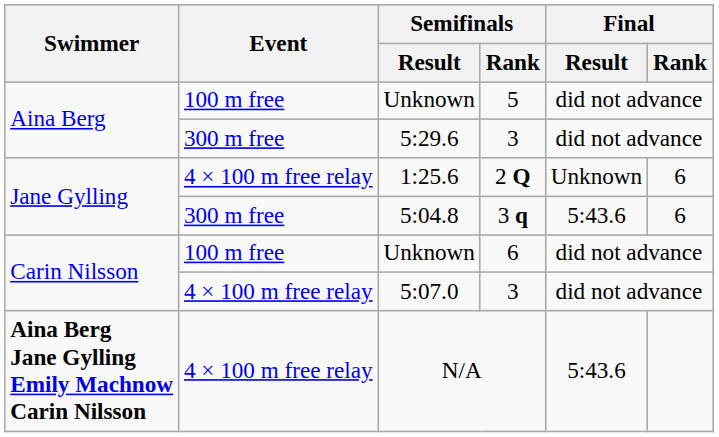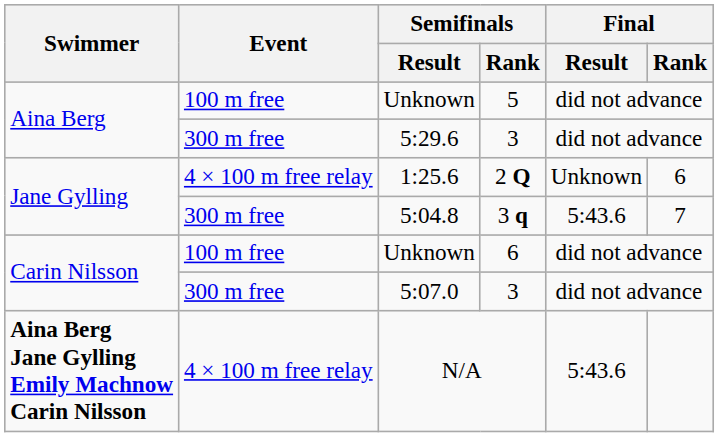5:04.8 | Final / Rank: 6 -> 7
5:07.0 | Event: 4 × 100 m free relay -> 300 m free
